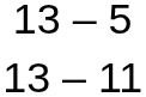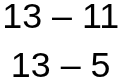rows swapped: 13 – 11 <-> 13 – 5
